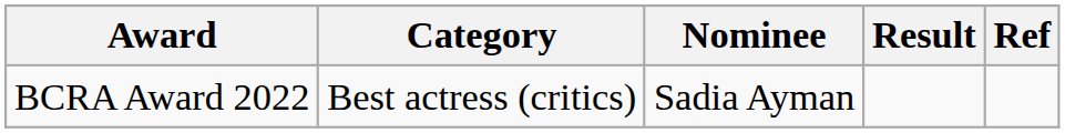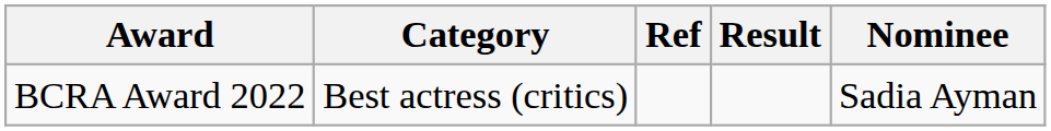columns swapped: Nominee <-> Ref
